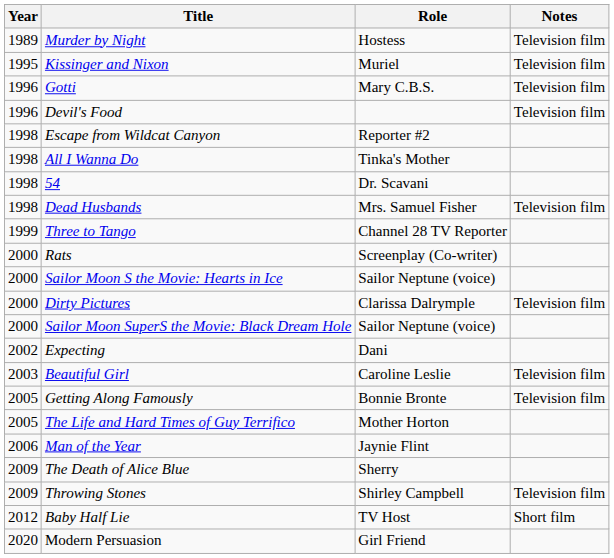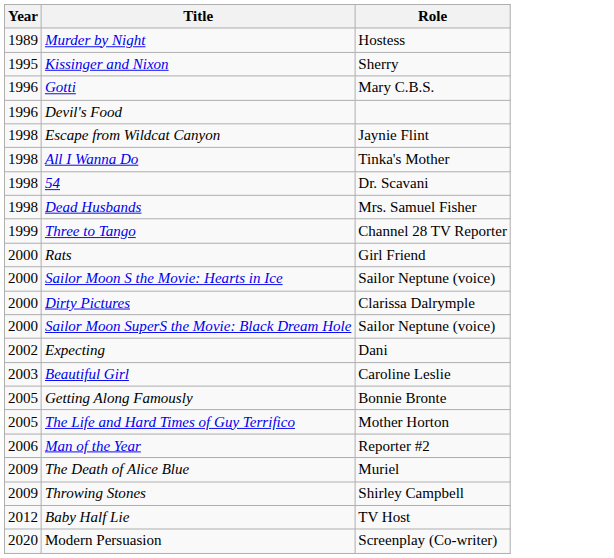- column: Notes | Television film | Television film | Television film | Television film | Television film | Television film | Television film | Television film | Television film | Short film
Kissinger and Nixon | Role: Muriel -> Sherry
Escape from Wildcat Canyon | Role: Reporter #2 -> Jaynie Flint
Rats | Role: Screenplay (Co-writer) -> Girl Friend
Man of the Year | Role: Jaynie Flint -> Reporter #2
The Death of Alice Blue | Role: Sherry -> Muriel
Modern Persuasion | Role: Girl Friend -> Screenplay (Co-writer)
